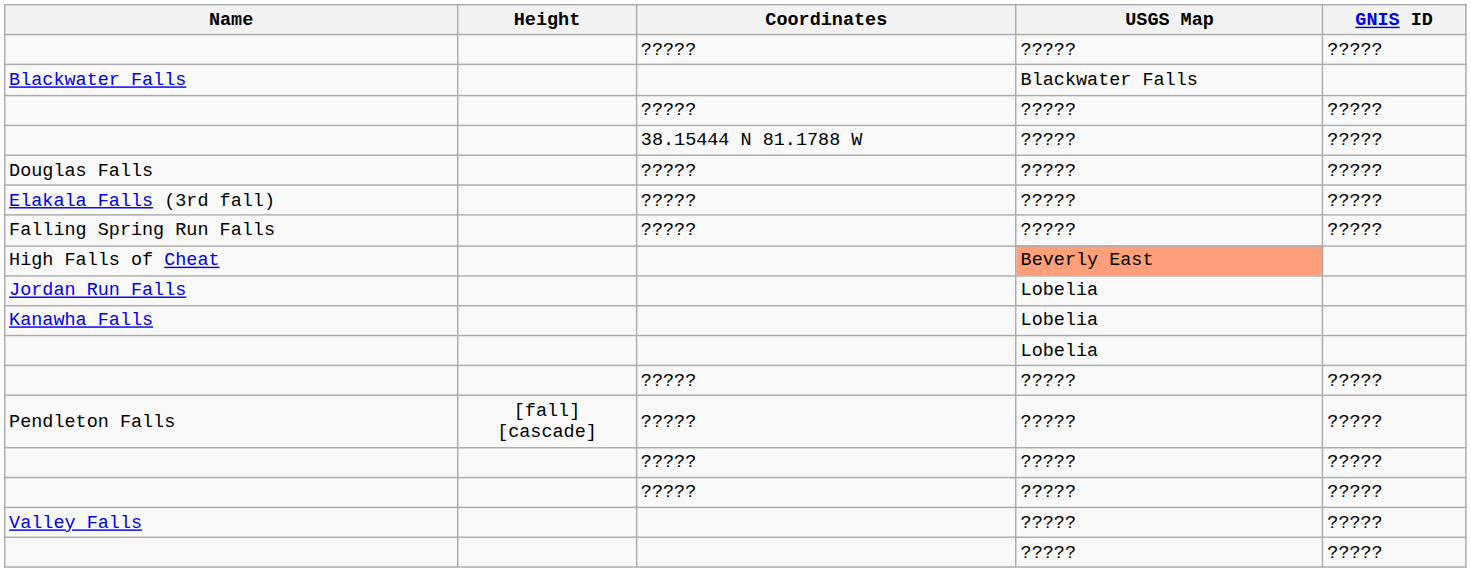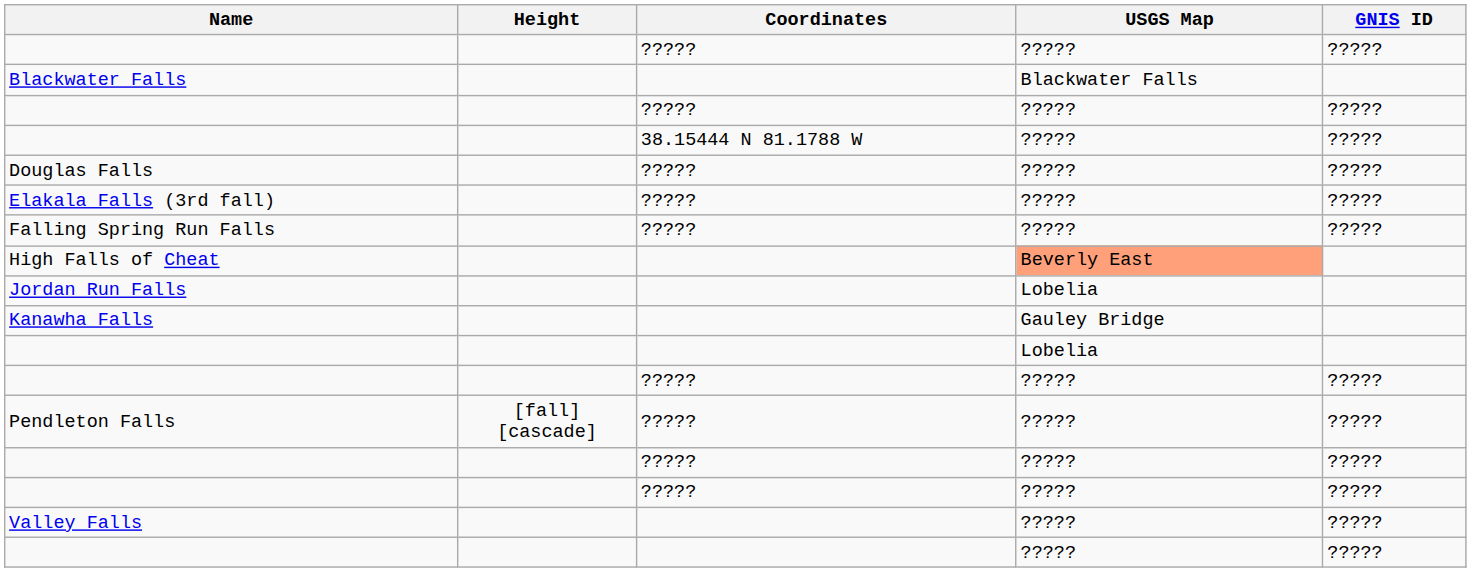Kanawha Falls | USGS Map: Lobelia -> Gauley Bridge
